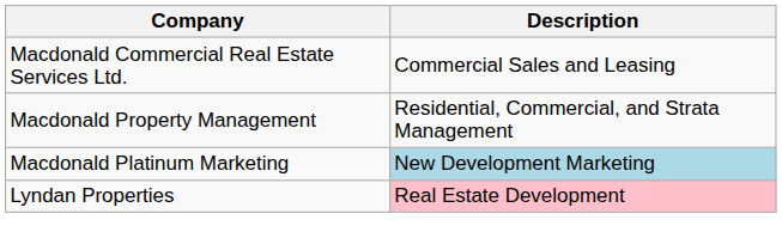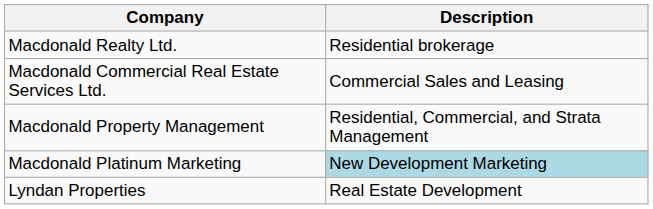+ row: Macdonald Realty Ltd. | Residential brokerage
Lyndan Properties | Description: pink background -> no background
